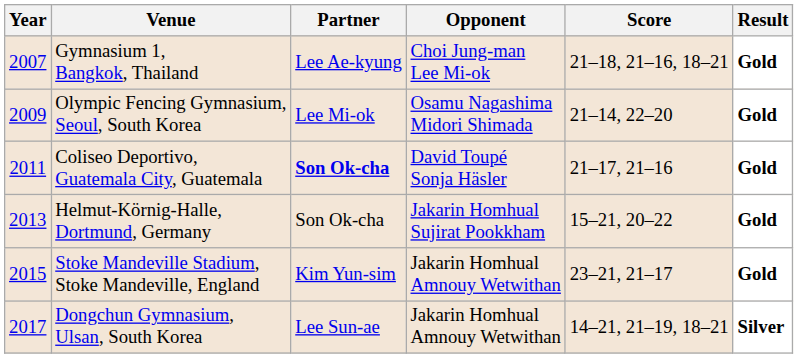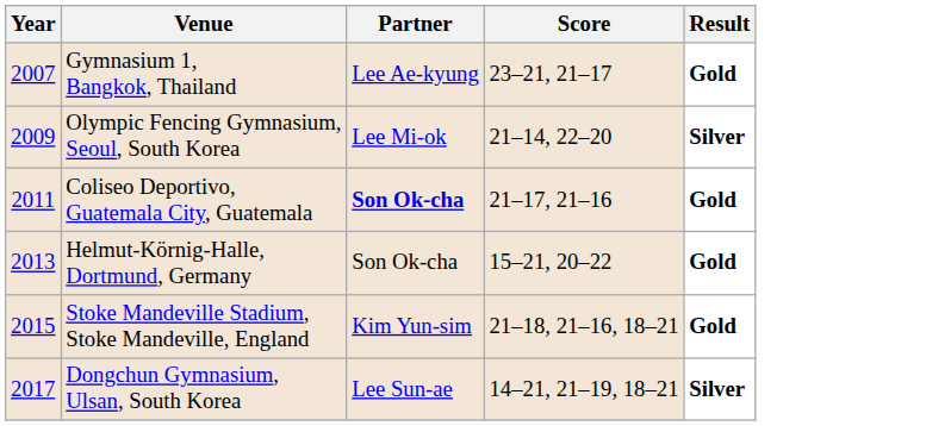- column: Opponent | Choi Jung-man Lee Mi-ok | Osamu Nagashima Midori Shimada | David Toupé Sonja Häsler | Jakarin Homhual Sujirat Pookkham | Jakarin Homhual Amnouy Wetwithan | Jakarin Homhual Amnouy Wetwithan
Gymnasium 1, Bangkok, Thailand | Score: 21–18, 21–16, 18–21 -> 23–21, 21–17
Olympic Fencing Gymnasium, Seoul, South Korea | Result: Gold -> Silver
Stoke Mandeville Stadium, Stoke Mandeville, England | Score: 23–21, 21–17 -> 21–18, 21–16, 18–21
